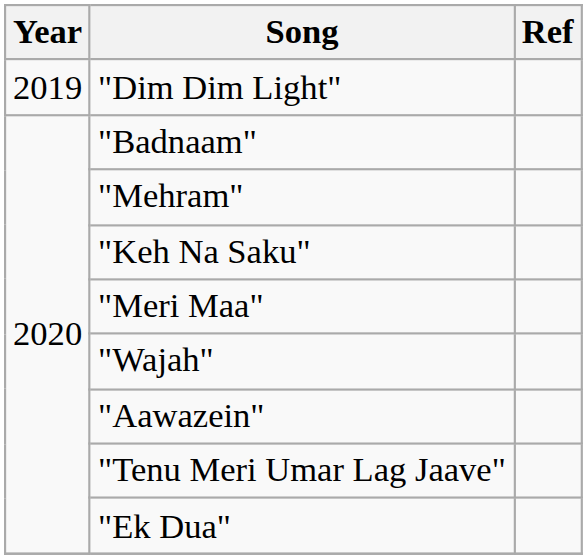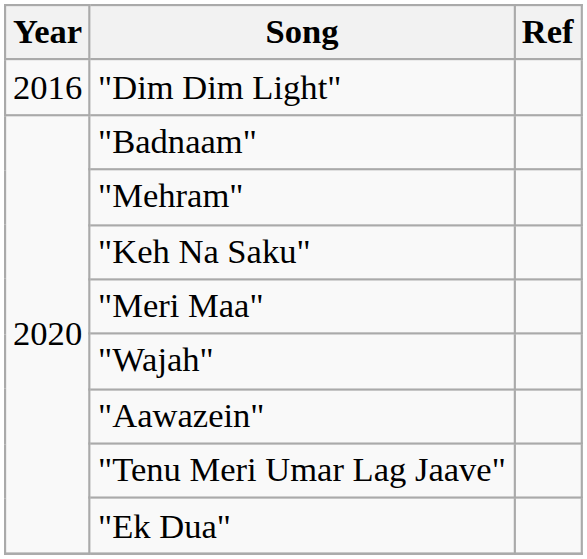"Dim Dim Light" | Year: 2019 -> 2016
